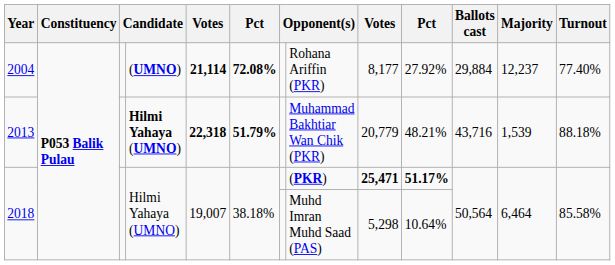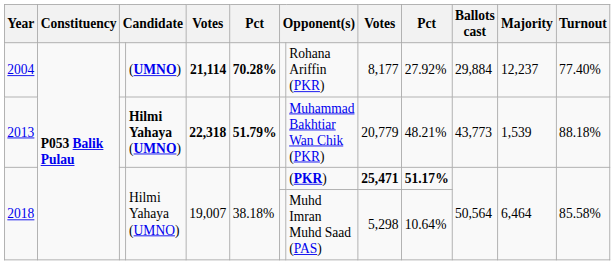2004 | column 6: 72.08% -> 70.28%
2013 | Ballots cast: 43,716 -> 43,773
